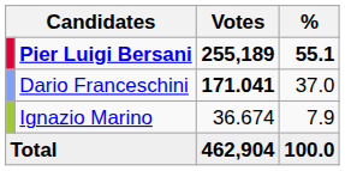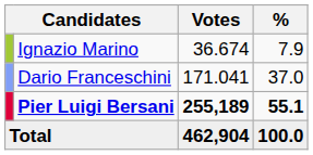rows swapped: Pier Luigi Bersani <-> Ignazio Marino
Dario Franceschini | Votes: bold -> normal
